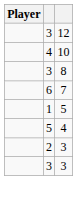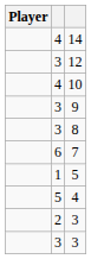+ row: 4 | 14
+ row: 3 | 9
